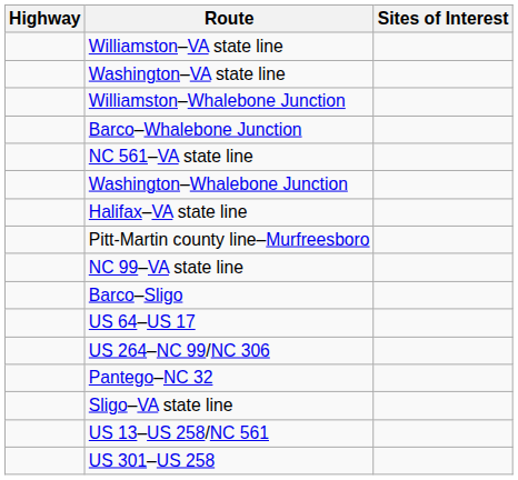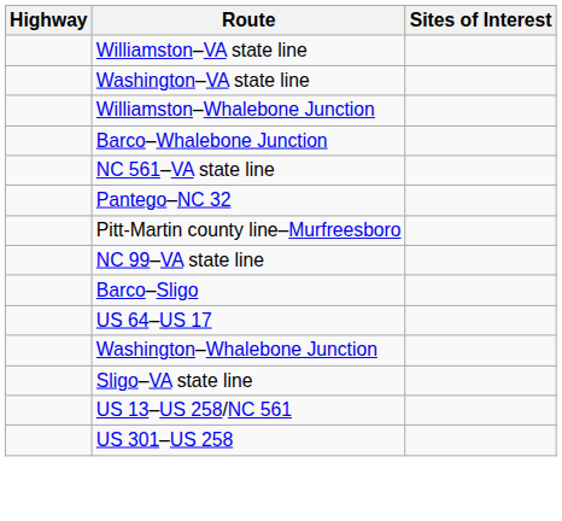rows swapped: Washington–Whalebone Junction <-> Pantego–NC 32
- row: Halifax–VA state line
- row: US 264–NC 99/NC 306
